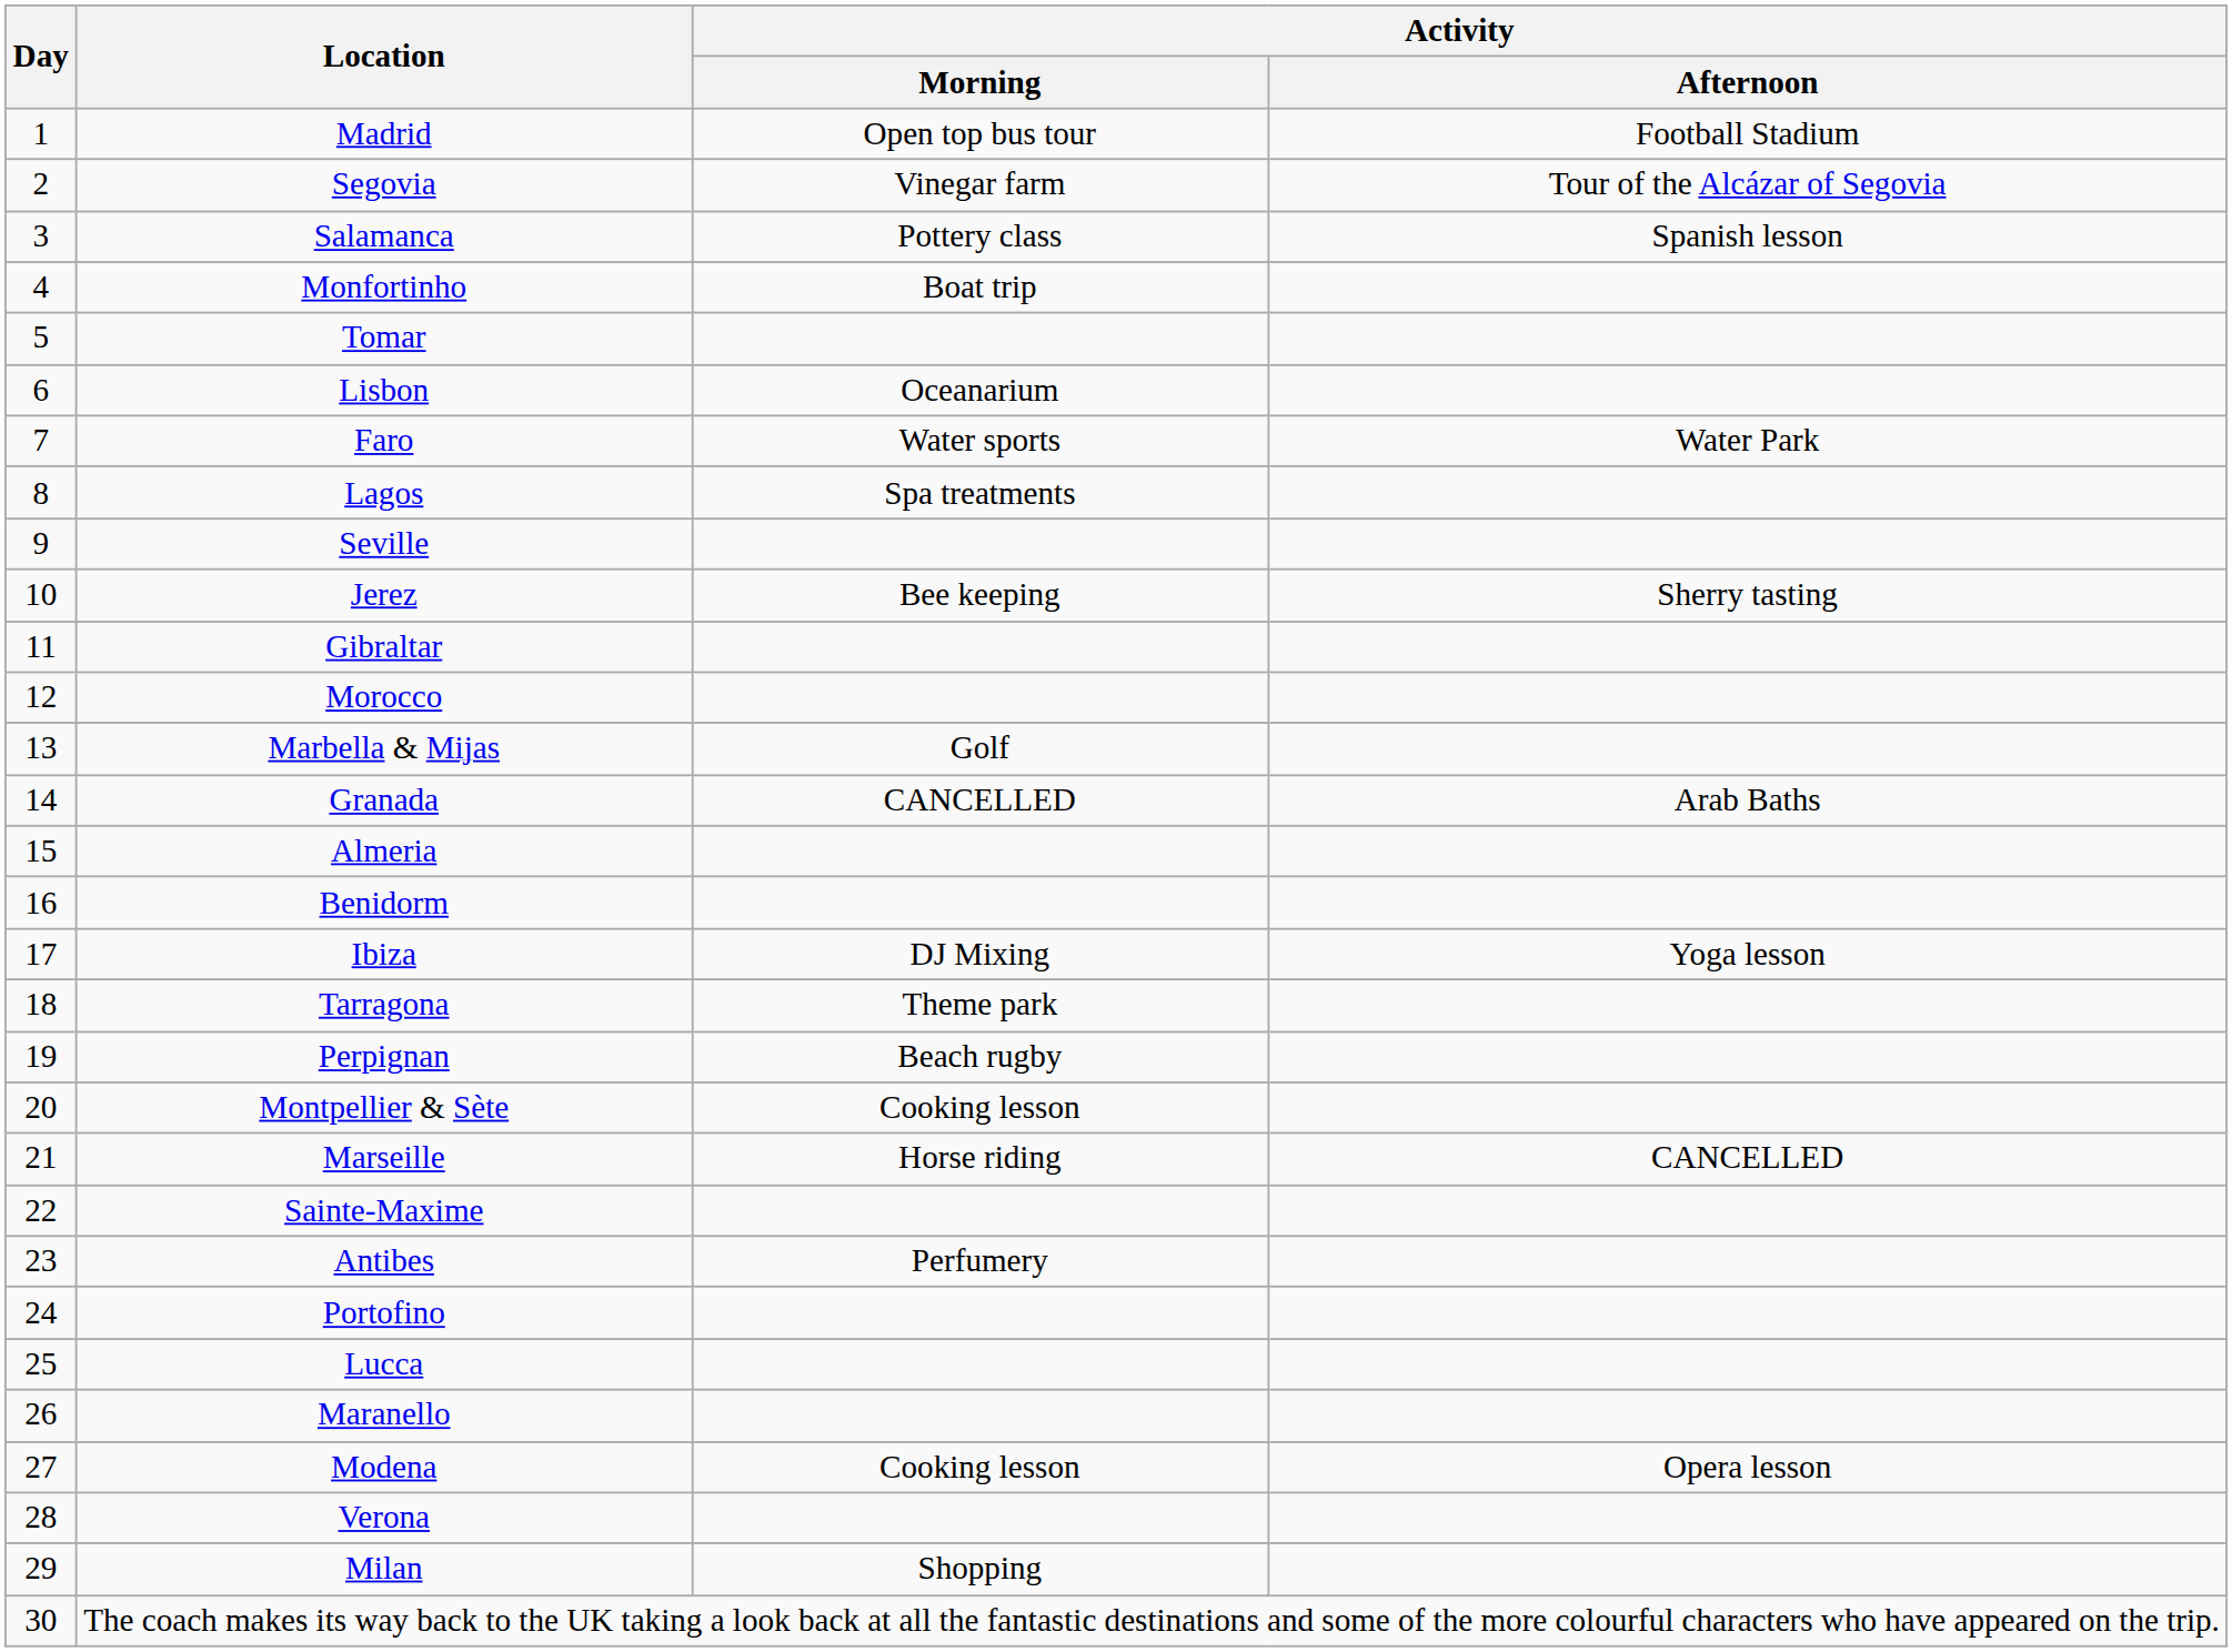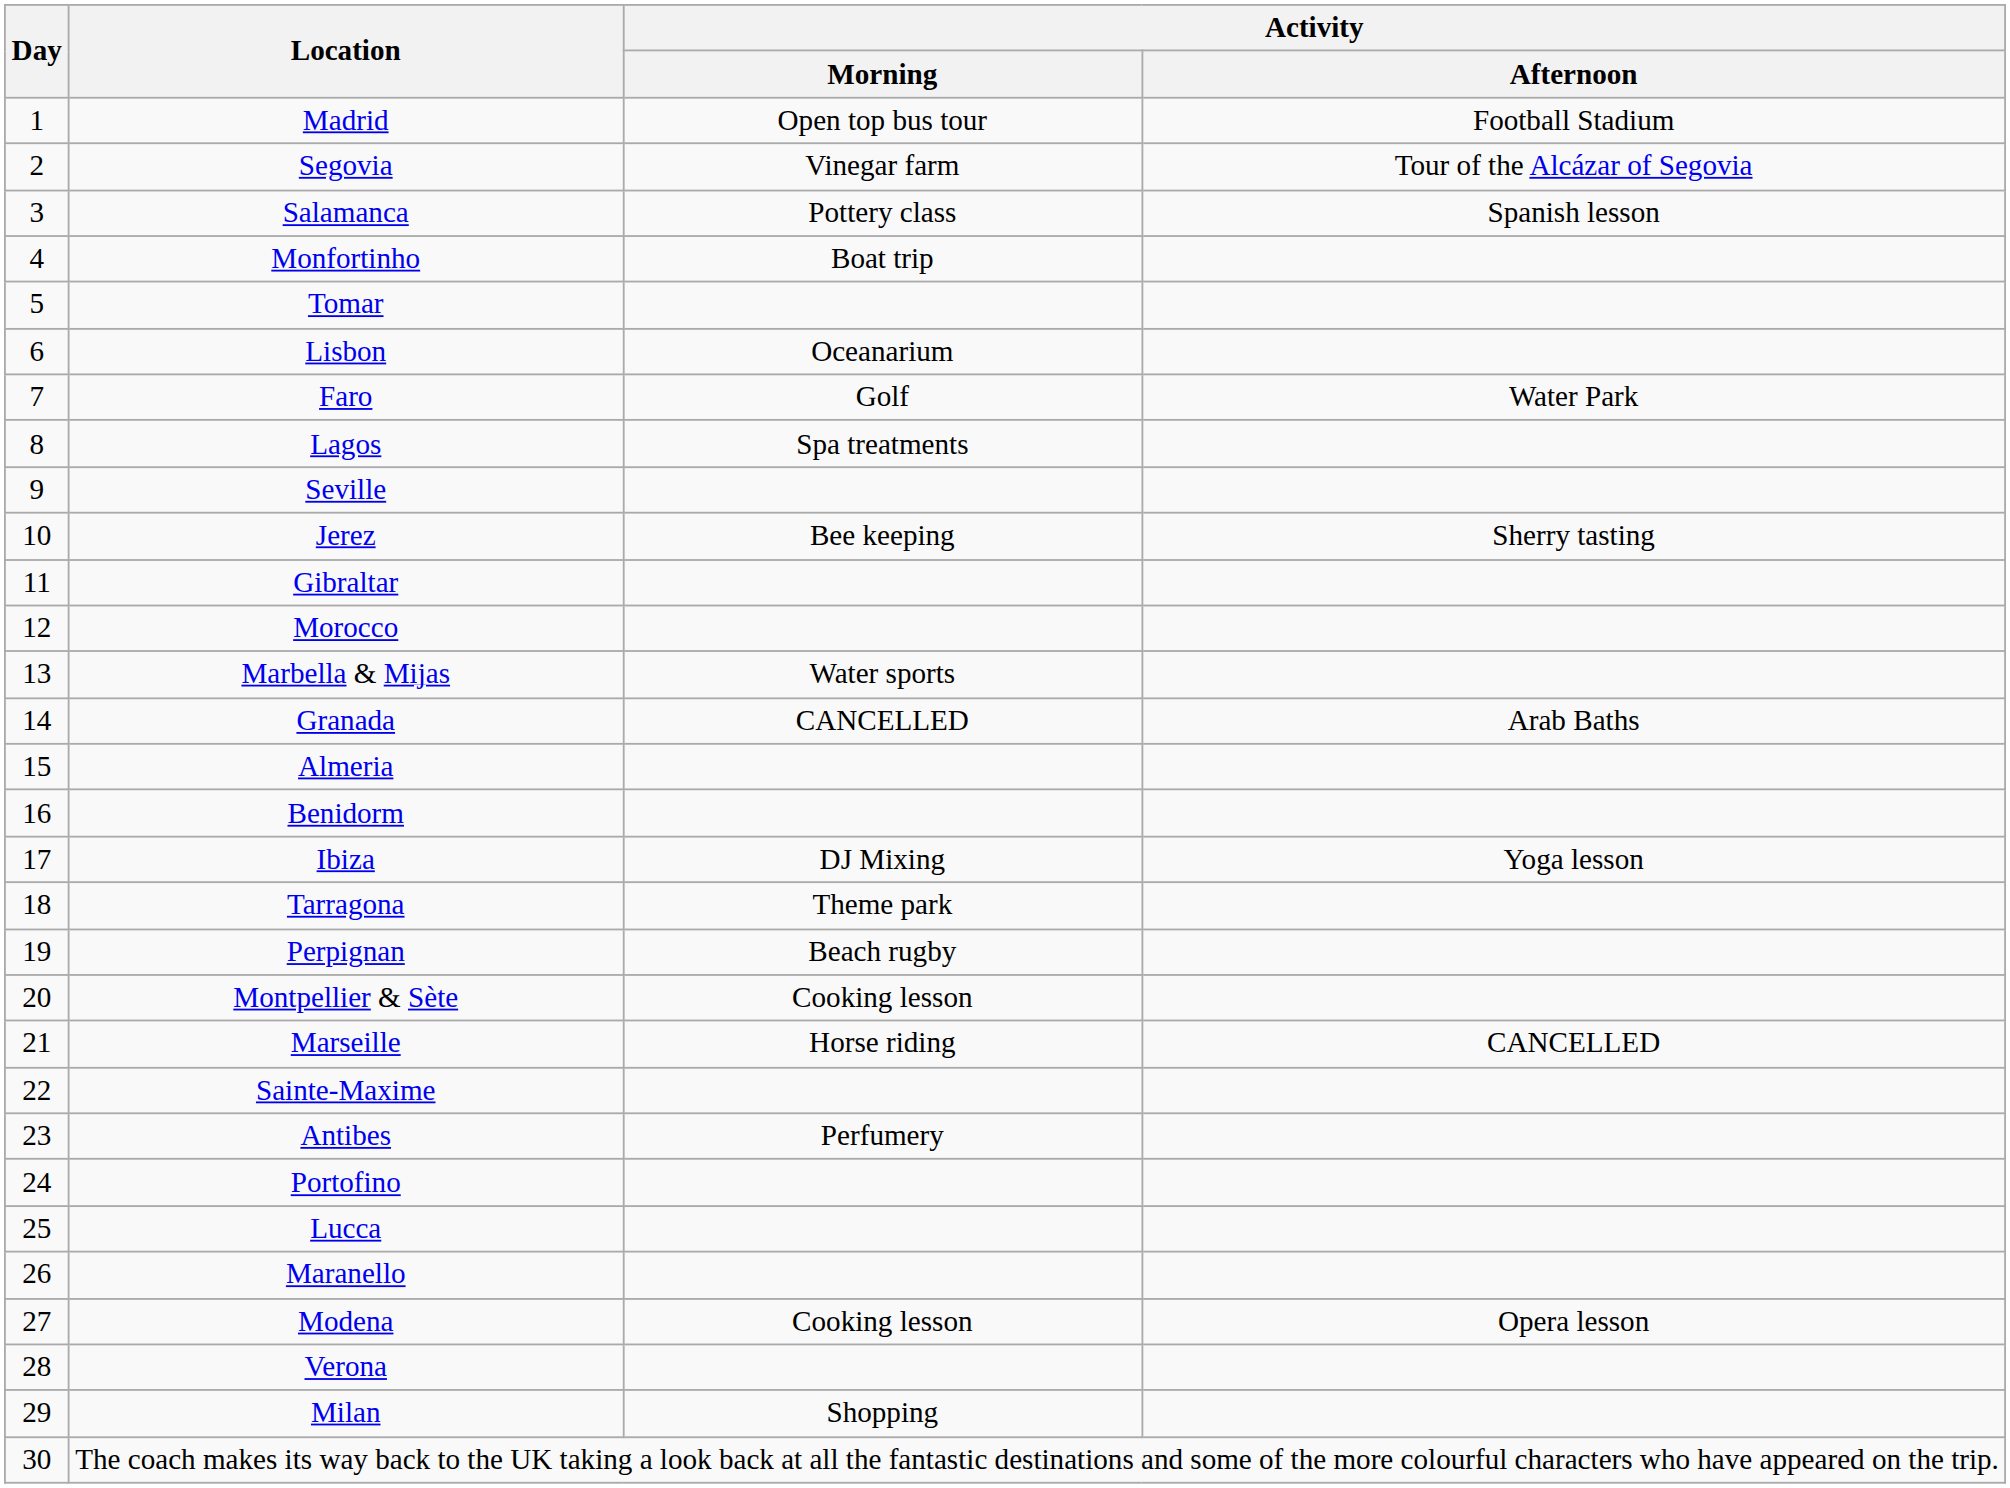Faro | Activity / Morning: Water sports -> Golf
Marbella & Mijas | Activity / Morning: Golf -> Water sports
